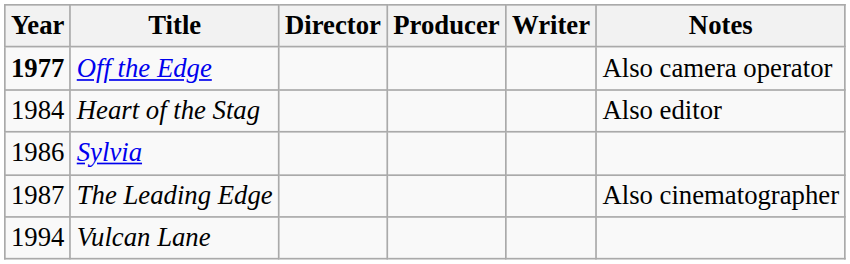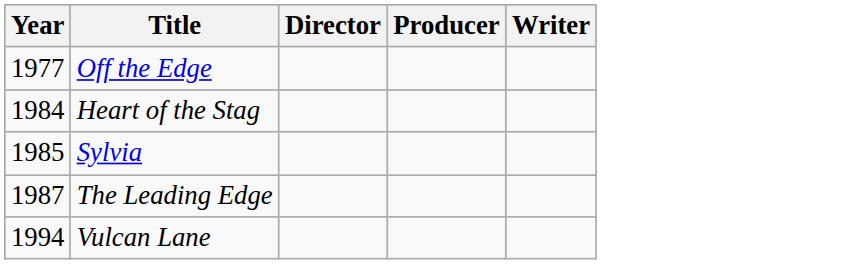- column: Notes | Also camera operator | Also editor | Also cinematographer
Off the Edge | Year: bold -> normal
Sylvia | Year: 1986 -> 1985
